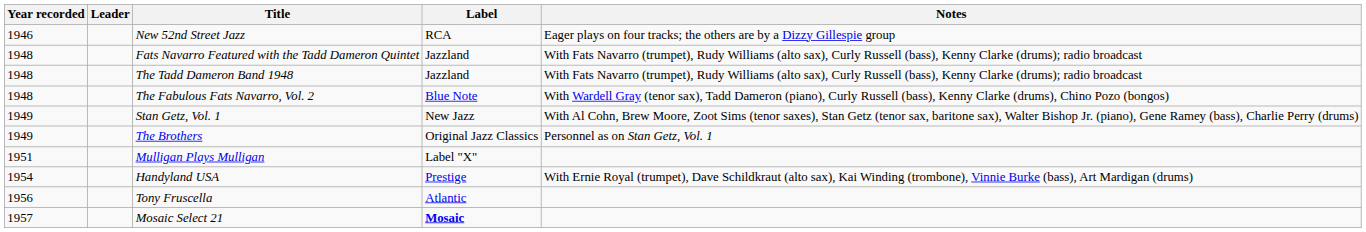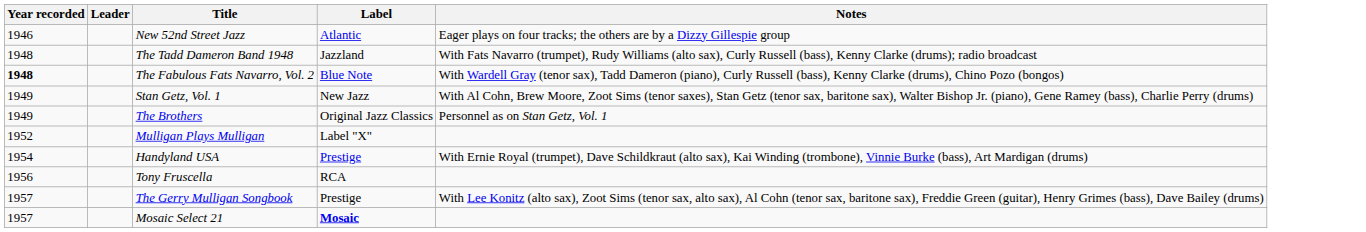New 52nd Street Jazz | Label: RCA -> Atlantic
- row: 1948 | Fats Navarro Featured with the Tadd Dameron Quintet | Jazzland | With Fats Navarro (trumpet), Rudy Williams (alto sax), Curly Russell (bass), Kenny Clarke (drums); radio broadcast
The Fabulous Fats Navarro, Vol. 2 | Year recorded: normal -> bold
Mulligan Plays Mulligan | Year recorded: 1951 -> 1952
Tony Fruscella | Label: Atlantic -> RCA
+ row: 1957 | The Gerry Mulligan Songbook | Prestige | With Lee Konitz (alto sax), Zoot Sims (tenor sax, alto sax), Al Cohn (tenor sax, baritone sax), Freddie Green (guitar), Henry Grimes (bass), Dave Bailey (drums)
